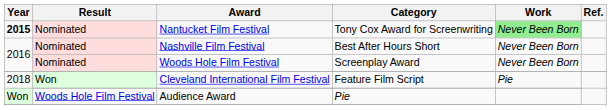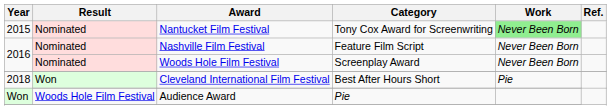Nantucket Film Festival | Year: bold -> normal
Nashville Film Festival | Category: Best After Hours Short -> Feature Film Script
Cleveland International Film Festival | Category: Feature Film Script -> Best After Hours Short
